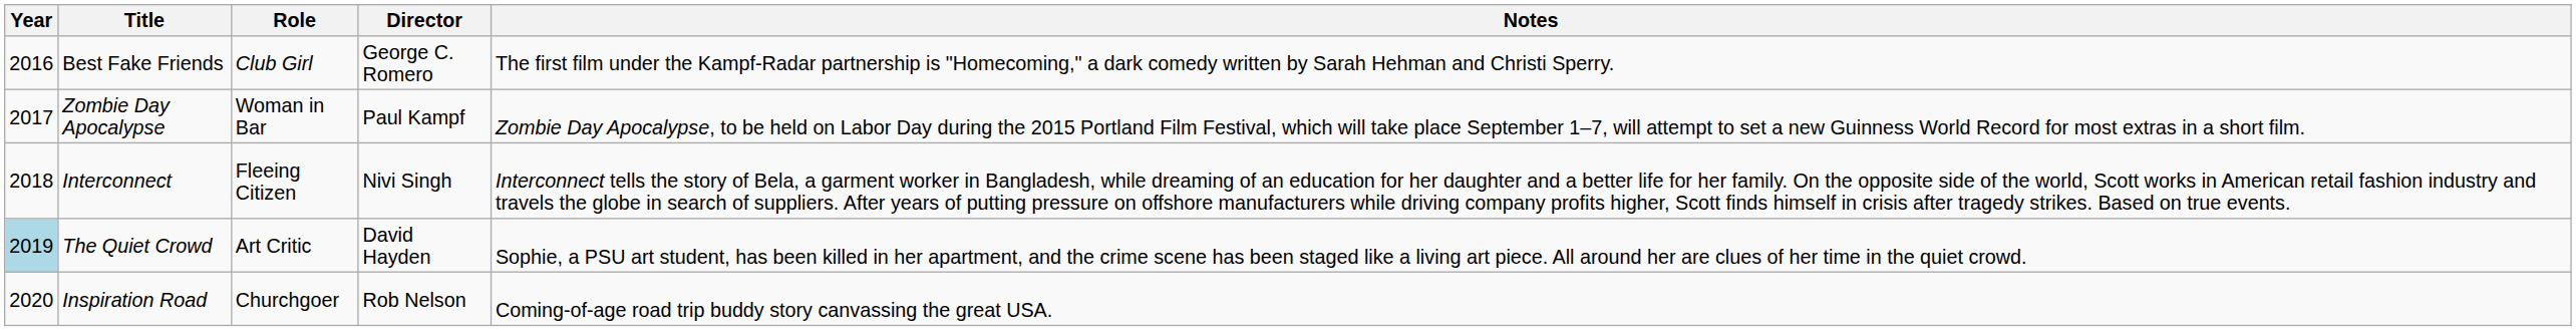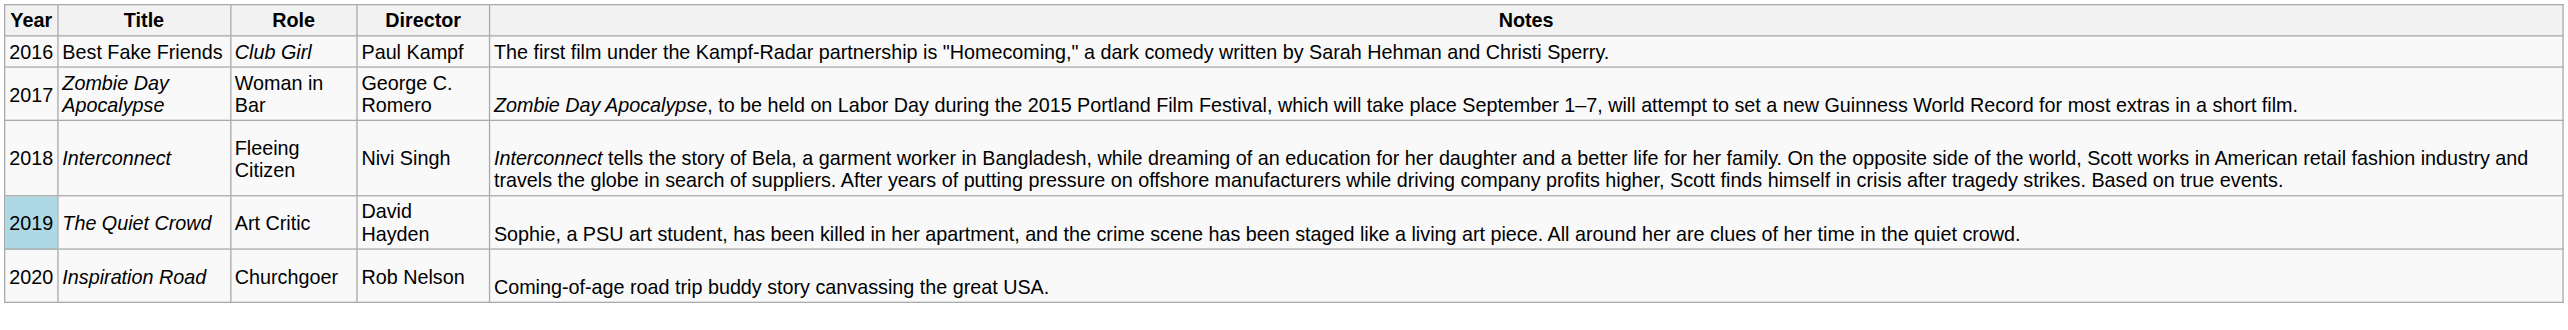Best Fake Friends | Director: George C. Romero -> Paul Kampf
Zombie Day Apocalypse | Director: Paul Kampf -> George C. Romero
